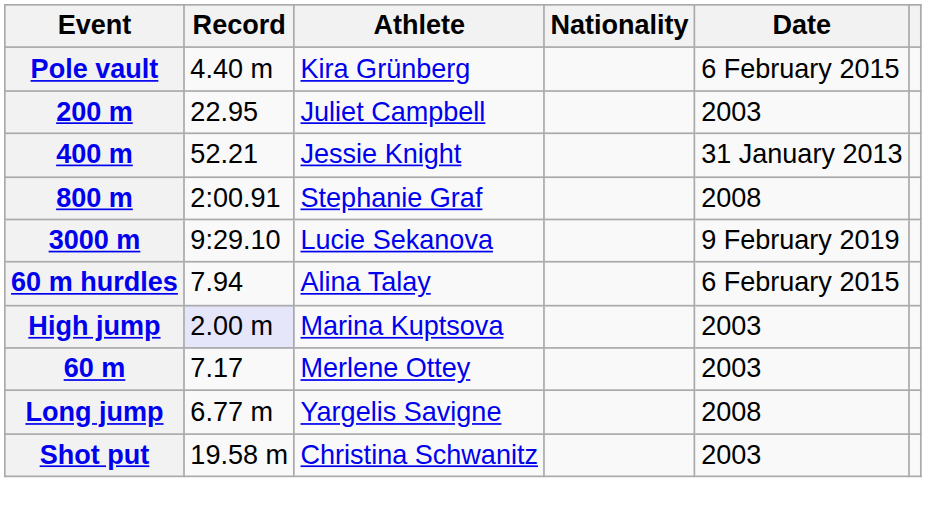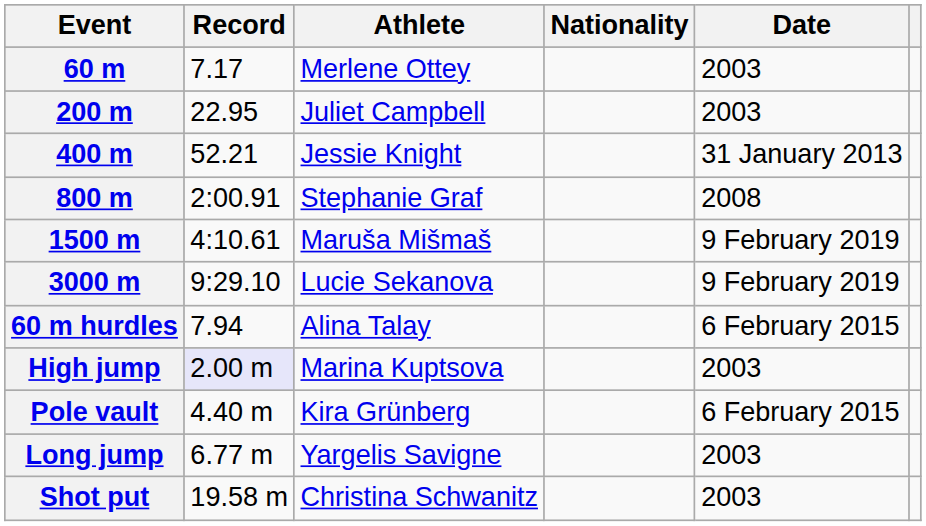rows swapped: 60 m <-> Pole vault
+ row: 1500 m | 4:10.61 | Maruša Mišmaš | 9 February 2019
Long jump | Date: 2008 -> 2003
